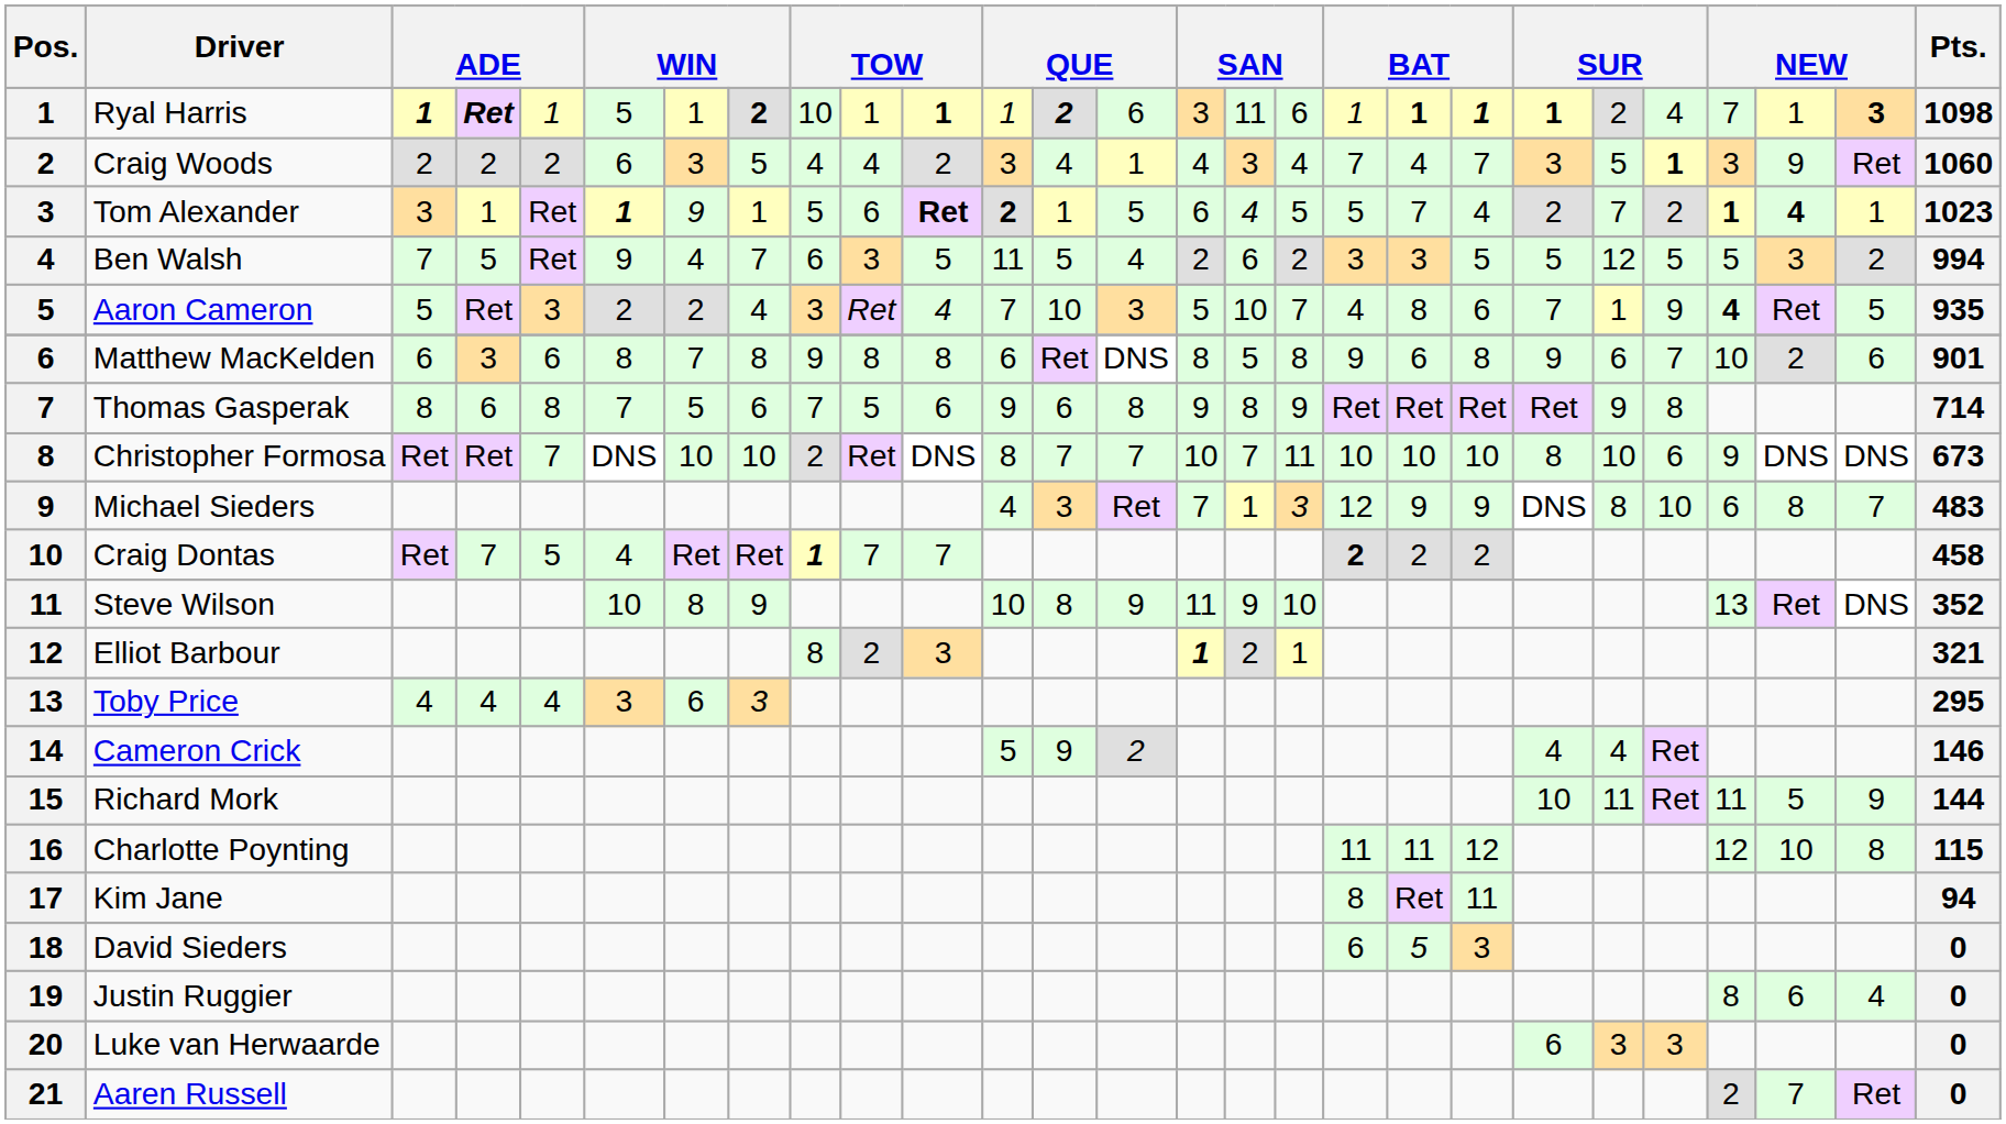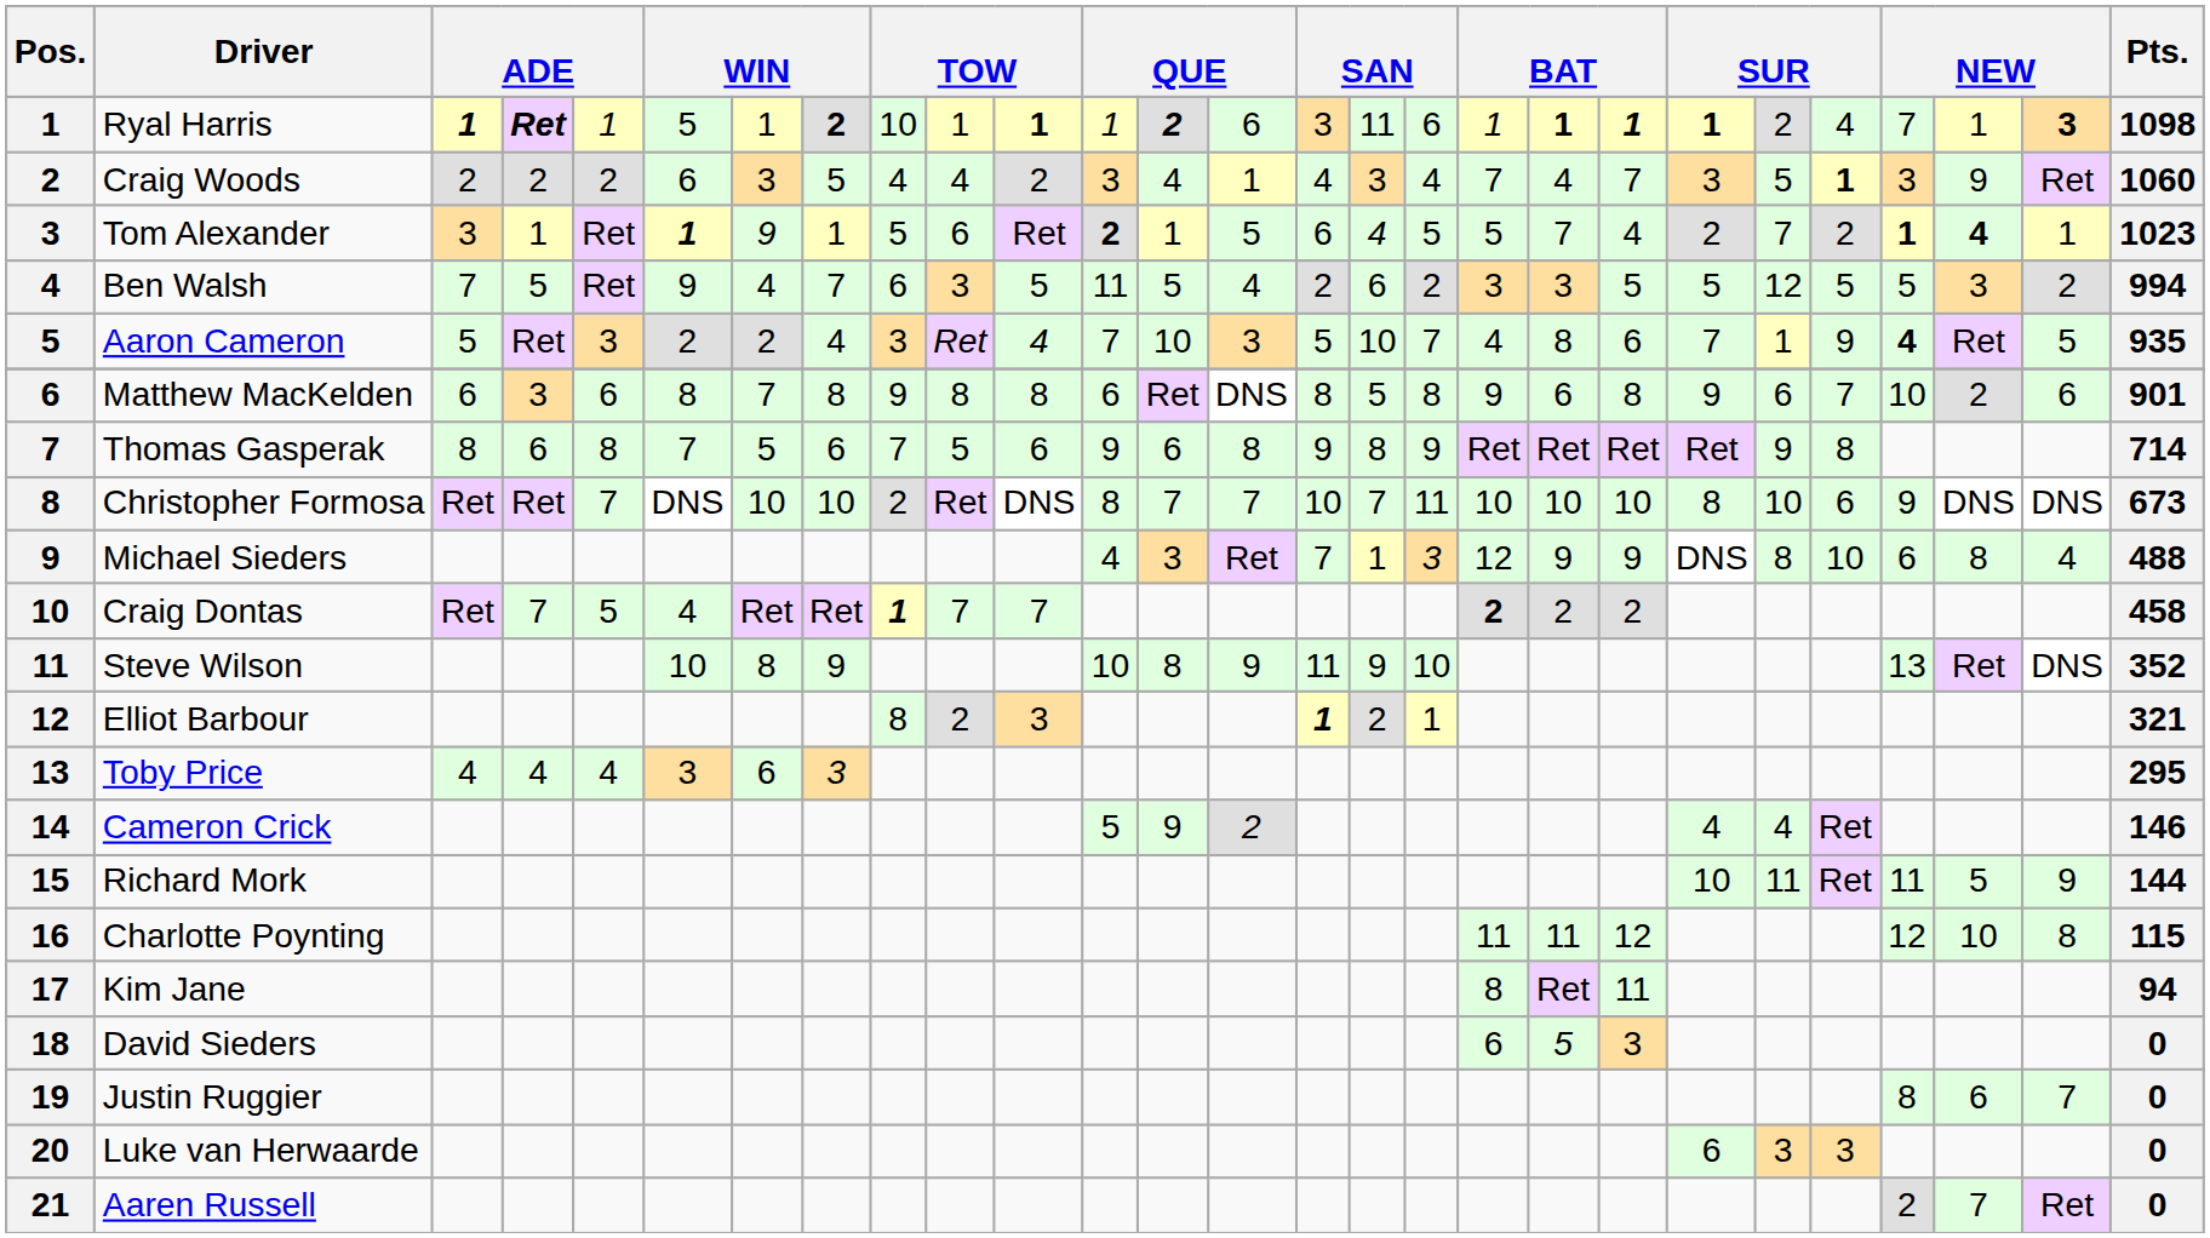Tom Alexander | column 11: bold -> normal
Michael Sieders | column 26: 7 -> 4
Michael Sieders | Pts.: 483 -> 488
Justin Ruggier | column 26: 4 -> 7
